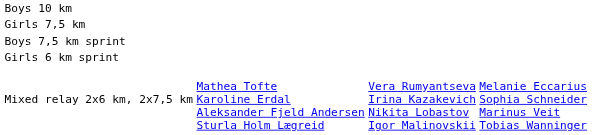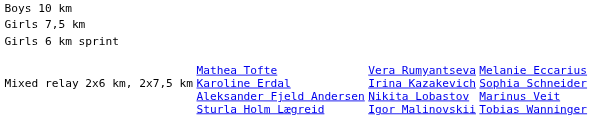- row: Boys 7,5 km sprint
